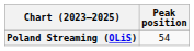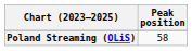Poland Streaming (OLiS) | Peak position: 54 -> 58
